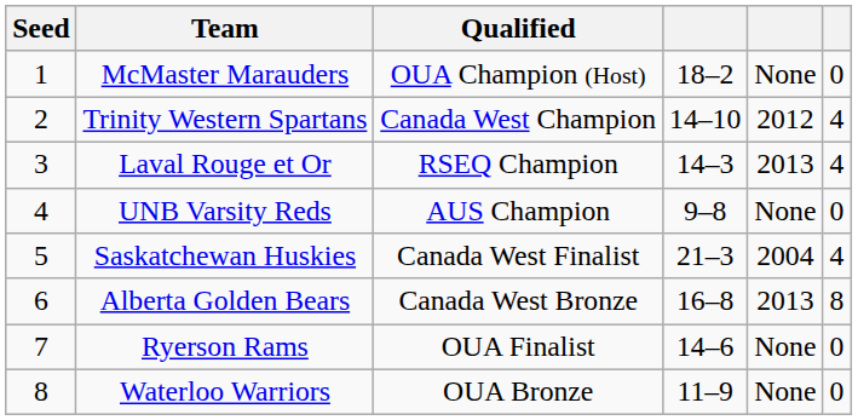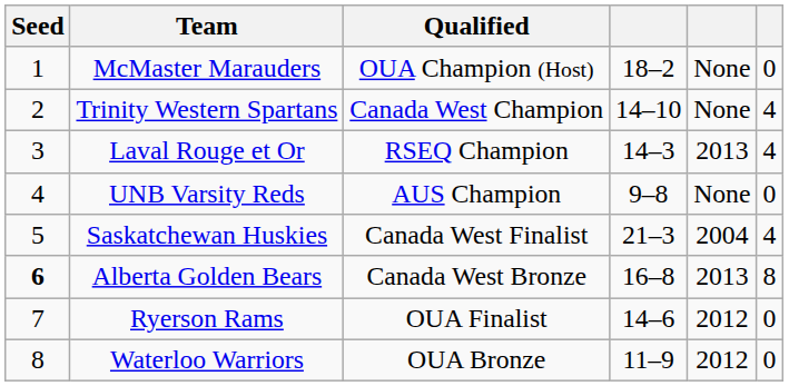Trinity Western Spartans | column 5: 2012 -> None
Alberta Golden Bears | Seed: normal -> bold
Ryerson Rams | column 5: None -> 2012
Waterloo Warriors | column 5: None -> 2012
